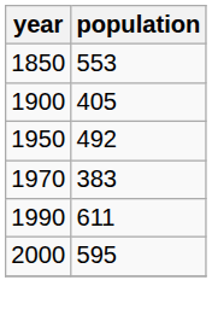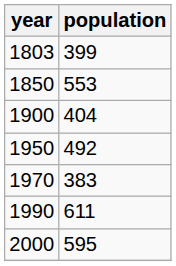+ row: 1803 | 399
1900 | population: 405 -> 404
